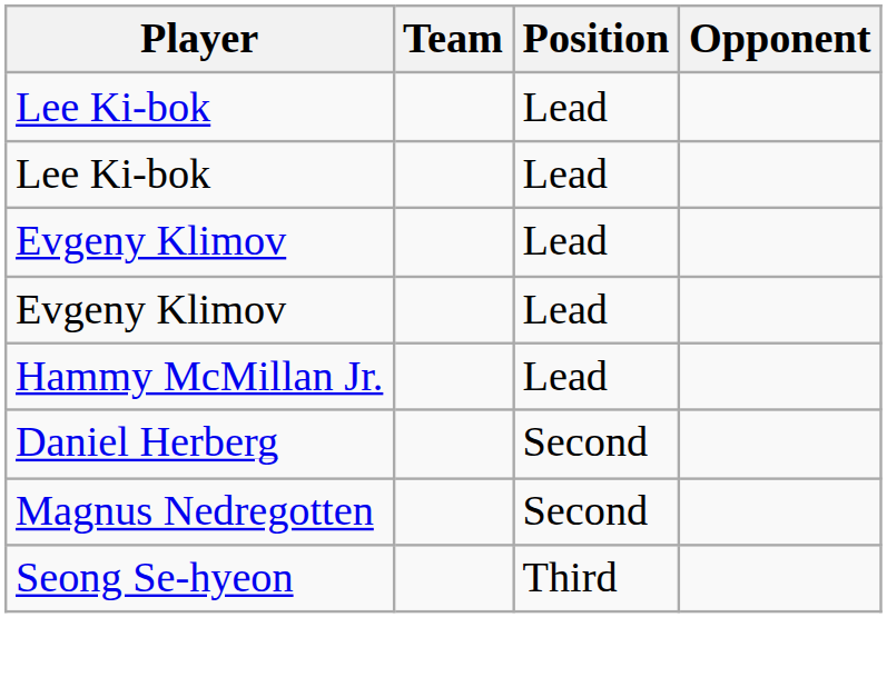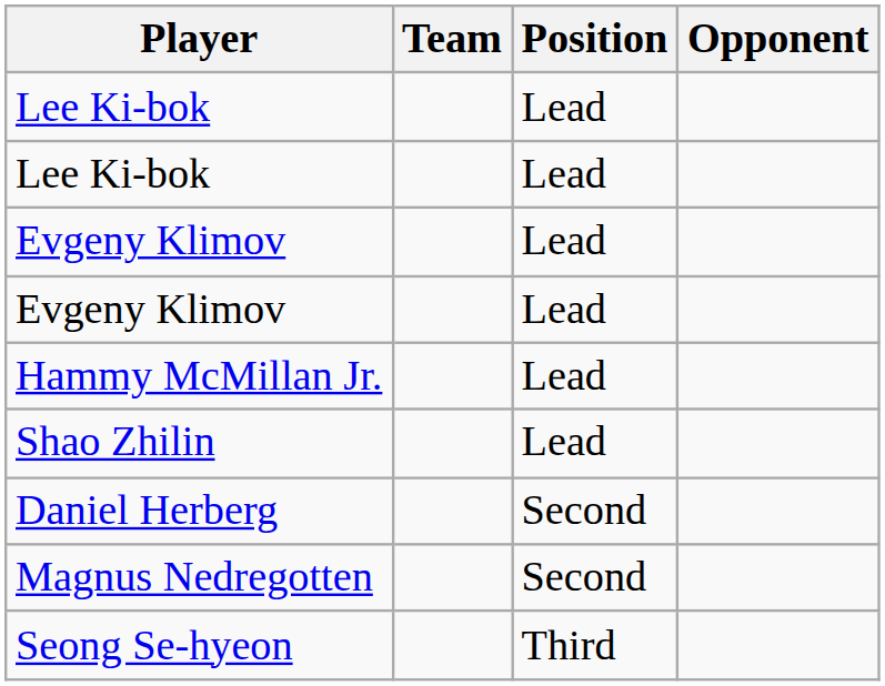+ row: Shao Zhilin | Lead
